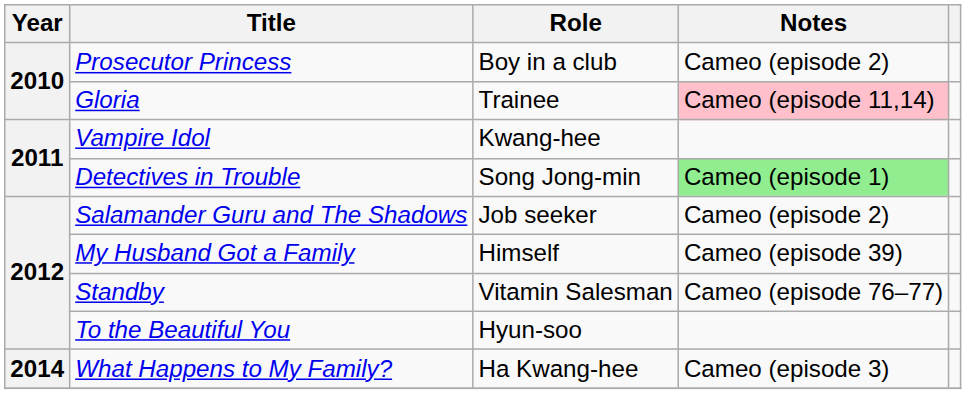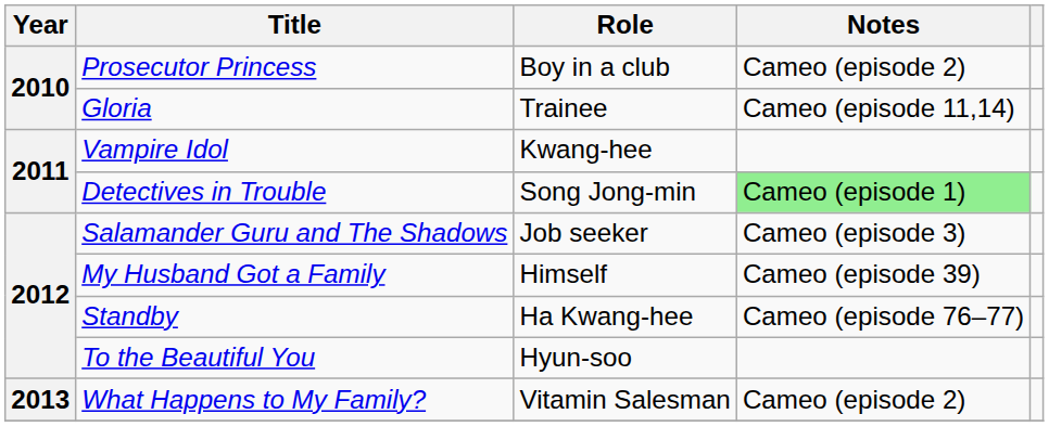Gloria | Notes: pink background -> no background
Salamander Guru and The Shadows | Notes: Cameo (episode 2) -> Cameo (episode 3)
Standby | Role: Vitamin Salesman -> Ha Kwang-hee
What Happens to My Family? | Year: 2014 -> 2013
What Happens to My Family? | Role: Ha Kwang-hee -> Vitamin Salesman
What Happens to My Family? | Notes: Cameo (episode 3) -> Cameo (episode 2)
